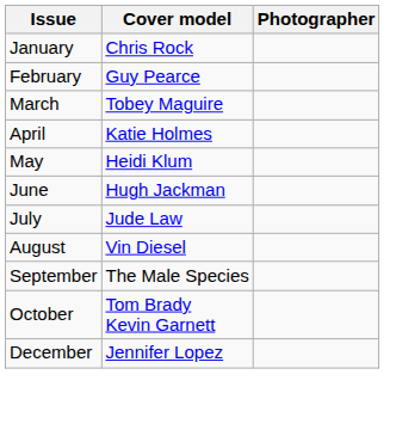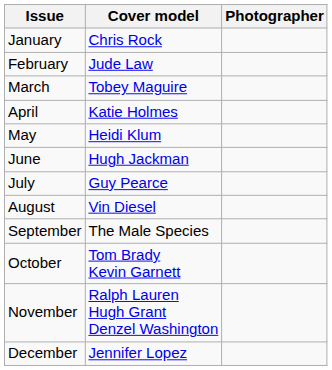February | Cover model: Guy Pearce -> Jude Law
July | Cover model: Jude Law -> Guy Pearce
+ row: November | Ralph Lauren Hugh Grant Denzel Washington
